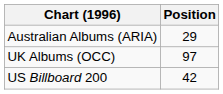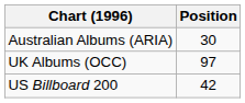Australian Albums (ARIA) | Position: 29 -> 30
